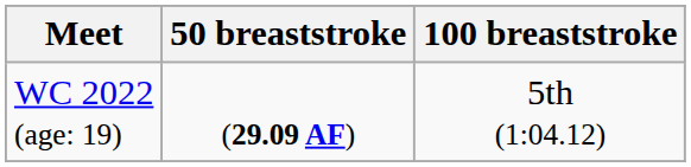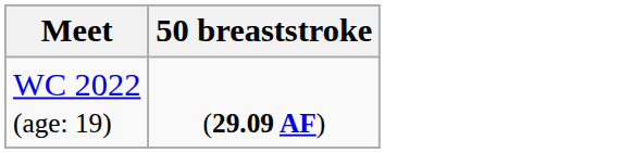- column: 100 breaststroke | 5th (1:04.12)
